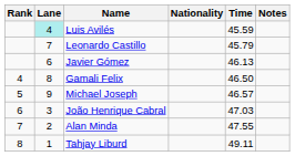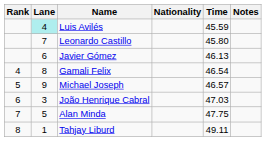Leonardo Castillo | Time: 45.79 -> 45.80
Gamali Felix | Time: 46.50 -> 46.54
Alan Minda | Lane: 2 -> 5
Alan Minda | Time: 47.55 -> 47.75
